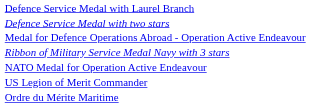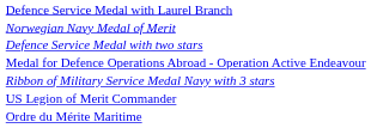+ row: Norwegian Navy Medal of Merit
- row: NATO Medal for Operation Active Endeavour
